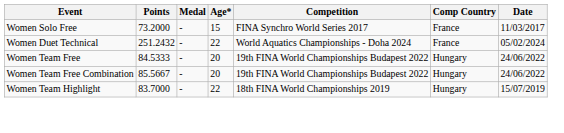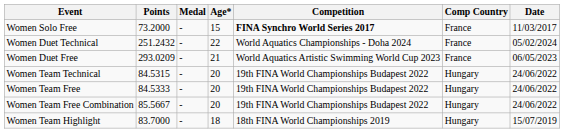Women Solo Free | Competition: normal -> bold
+ row: Women Duet Free | 293.0209 | - | 21 | World Aquatics Artistic Swimming World Cup 2023 | France | 06/05/2023
+ row: Women Team Technical | 84.5315 | - | 20 | 19th FINA World Championships Budapest 2022 | Hungary | 24/06/2022
Women Team Highlight | Age*: 22 -> 18
